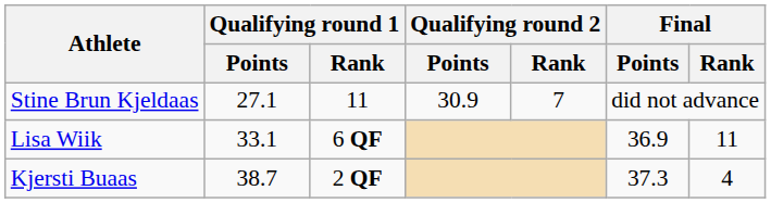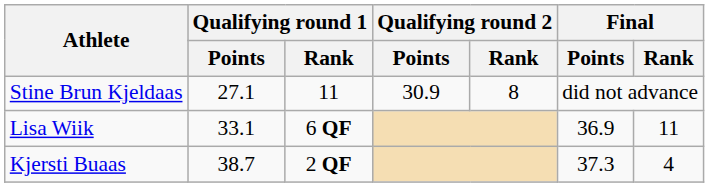Stine Brun Kjeldaas | Qualifying round 2 / Rank: 7 -> 8
